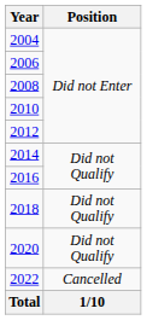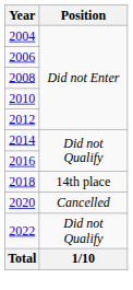2018 | Position: Did not Qualify -> 14th place
2020 | Position: Did not Qualify -> Cancelled
2022 | Position: Cancelled -> Did not Qualify
